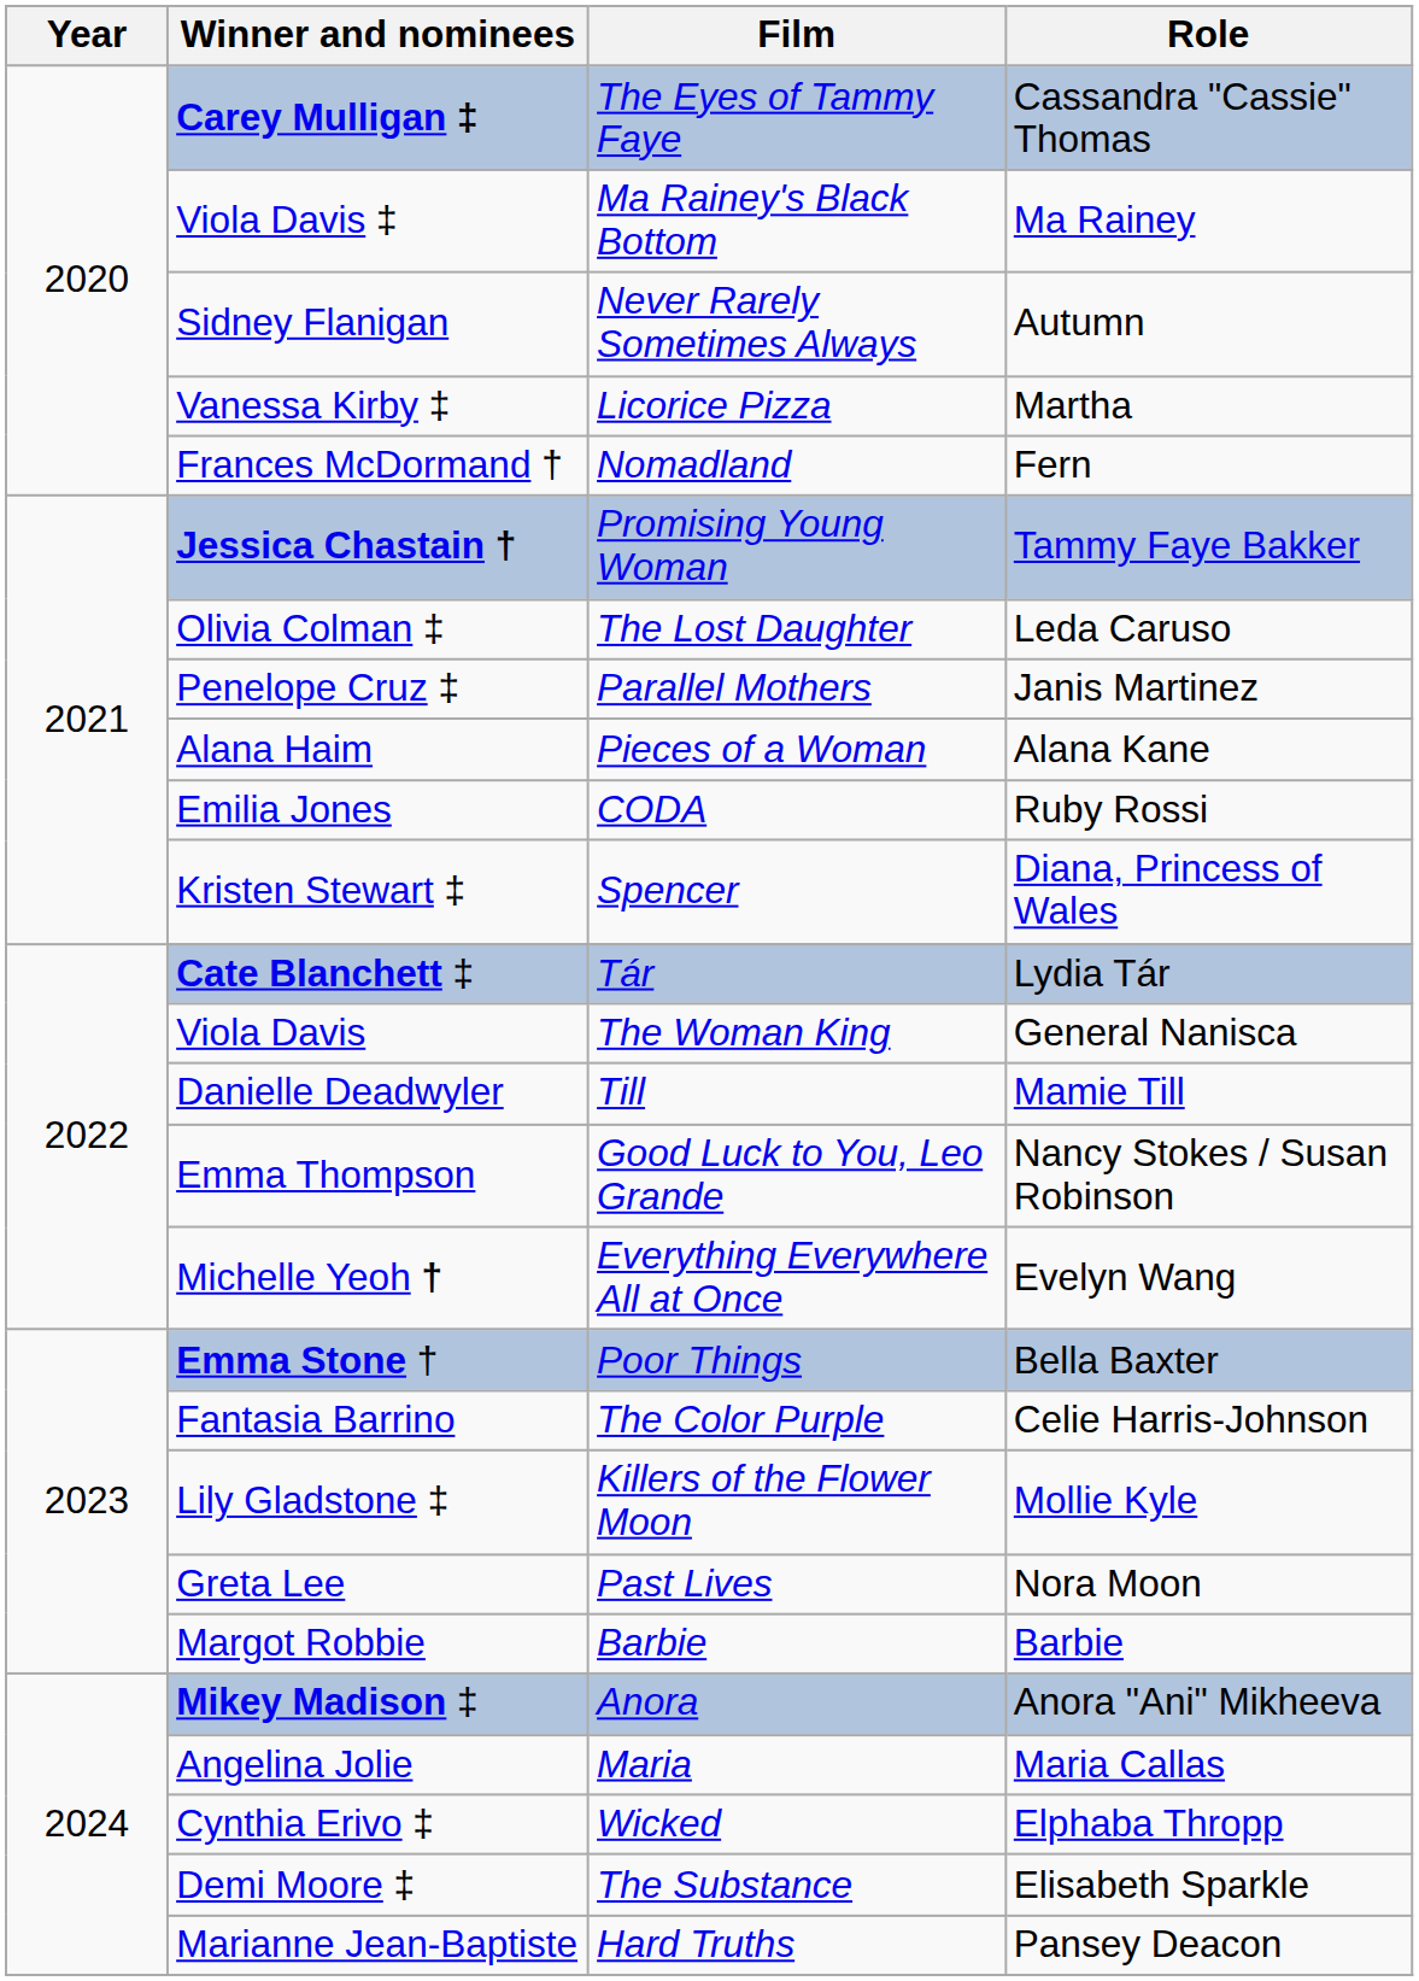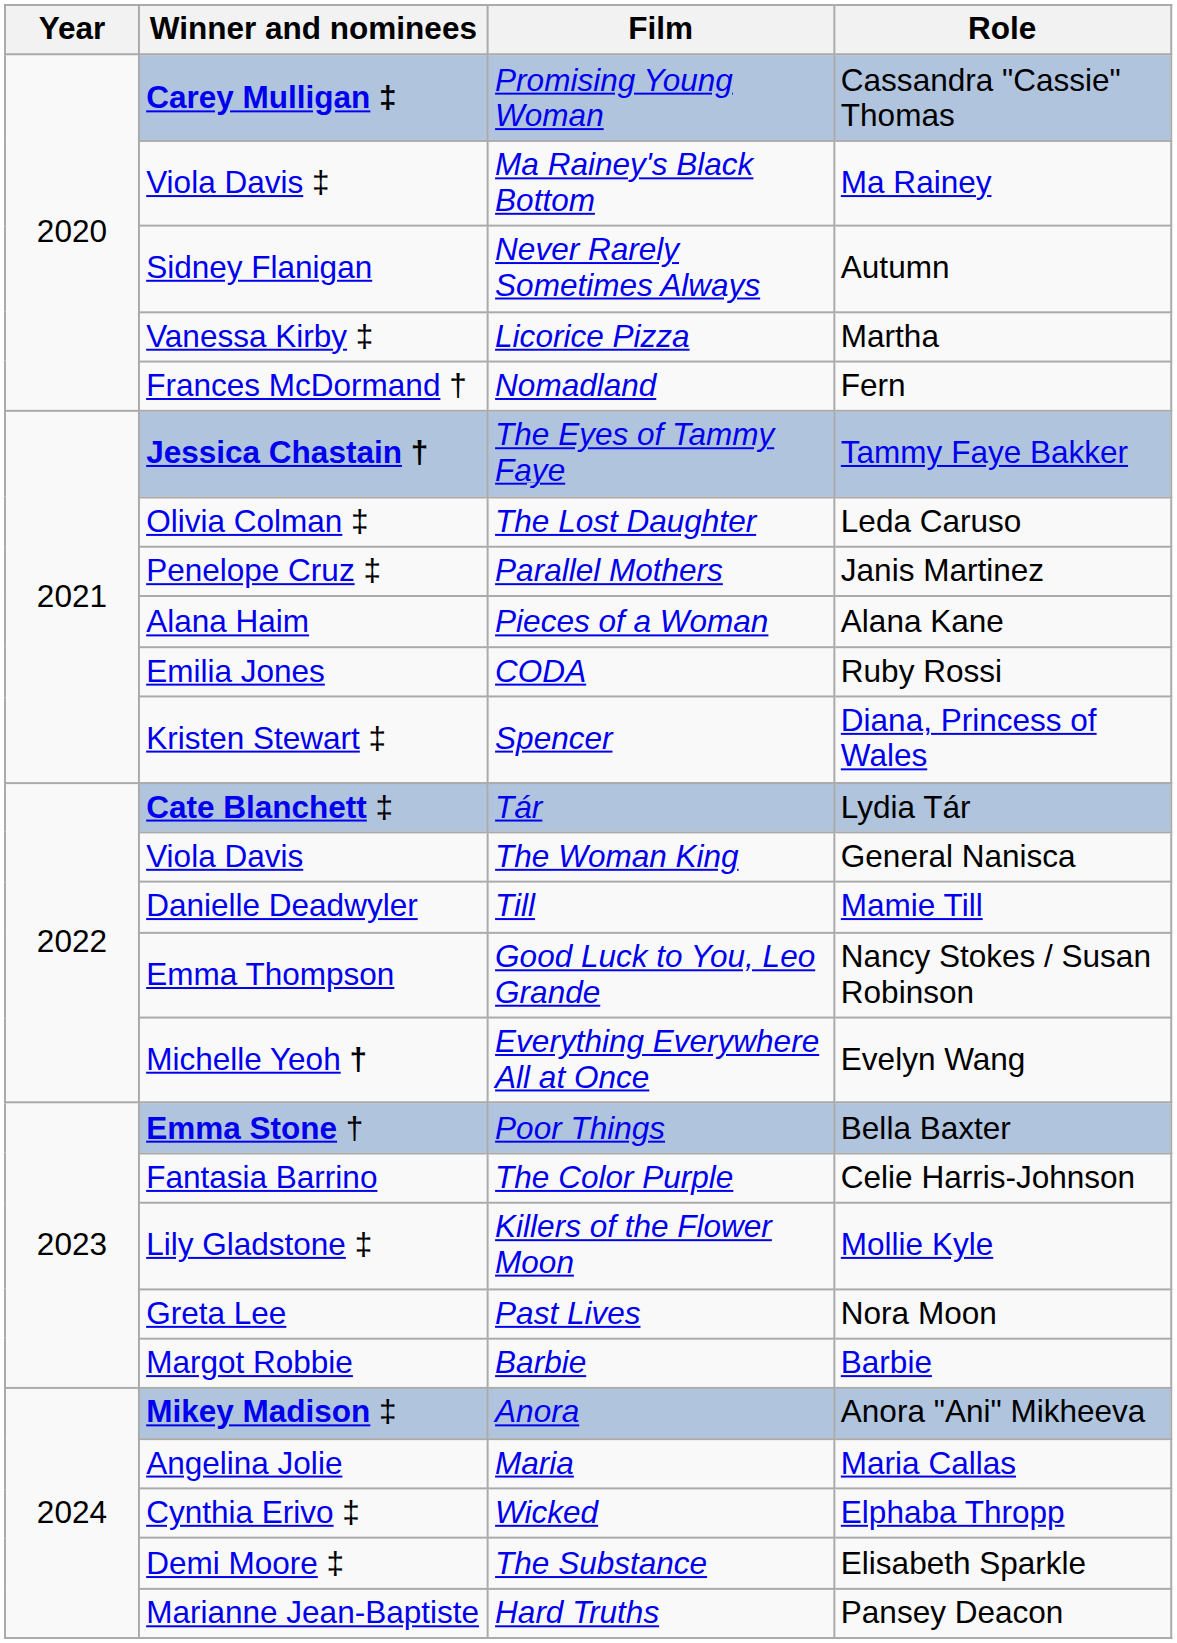Carey Mulligan ‡ | Film: The Eyes of Tammy Faye -> Promising Young Woman
Jessica Chastain † | Film: Promising Young Woman -> The Eyes of Tammy Faye
